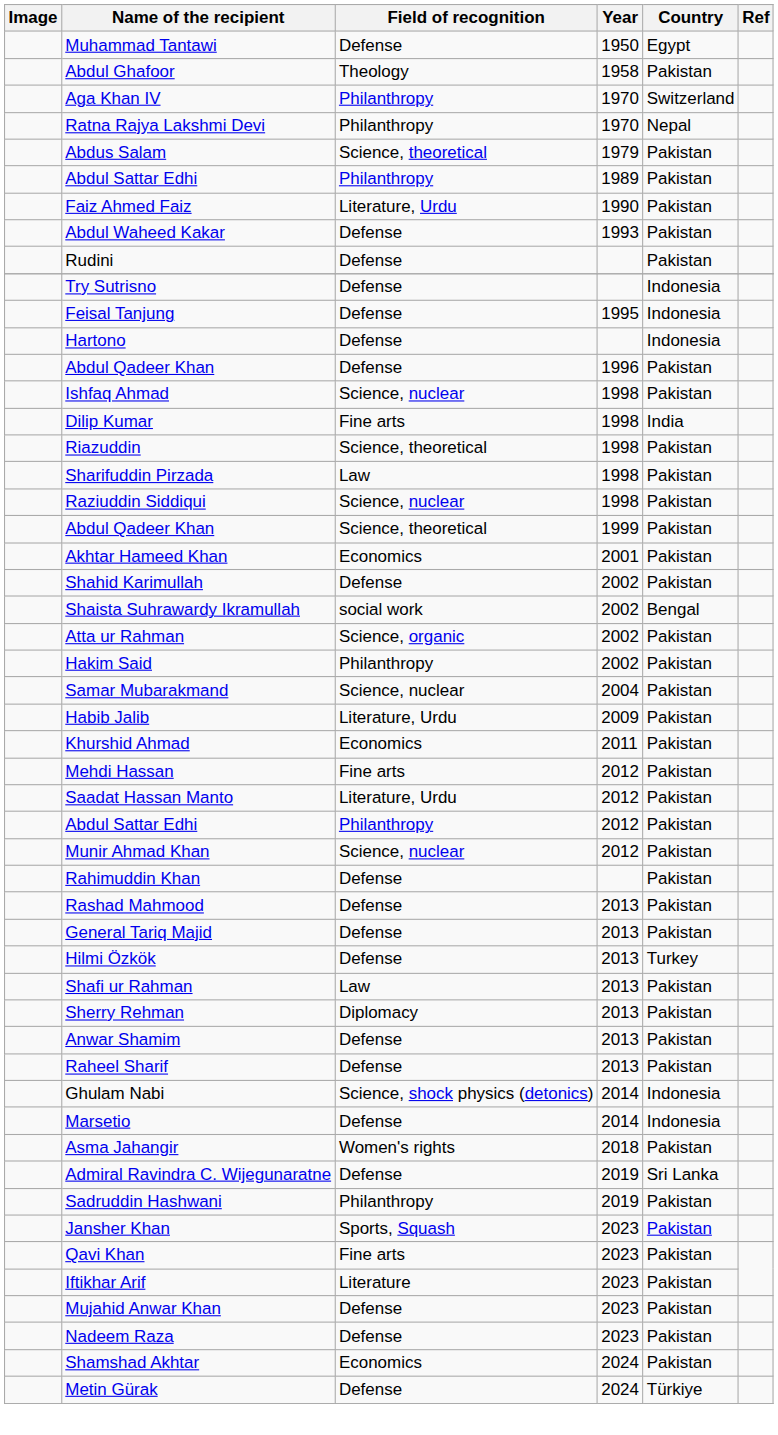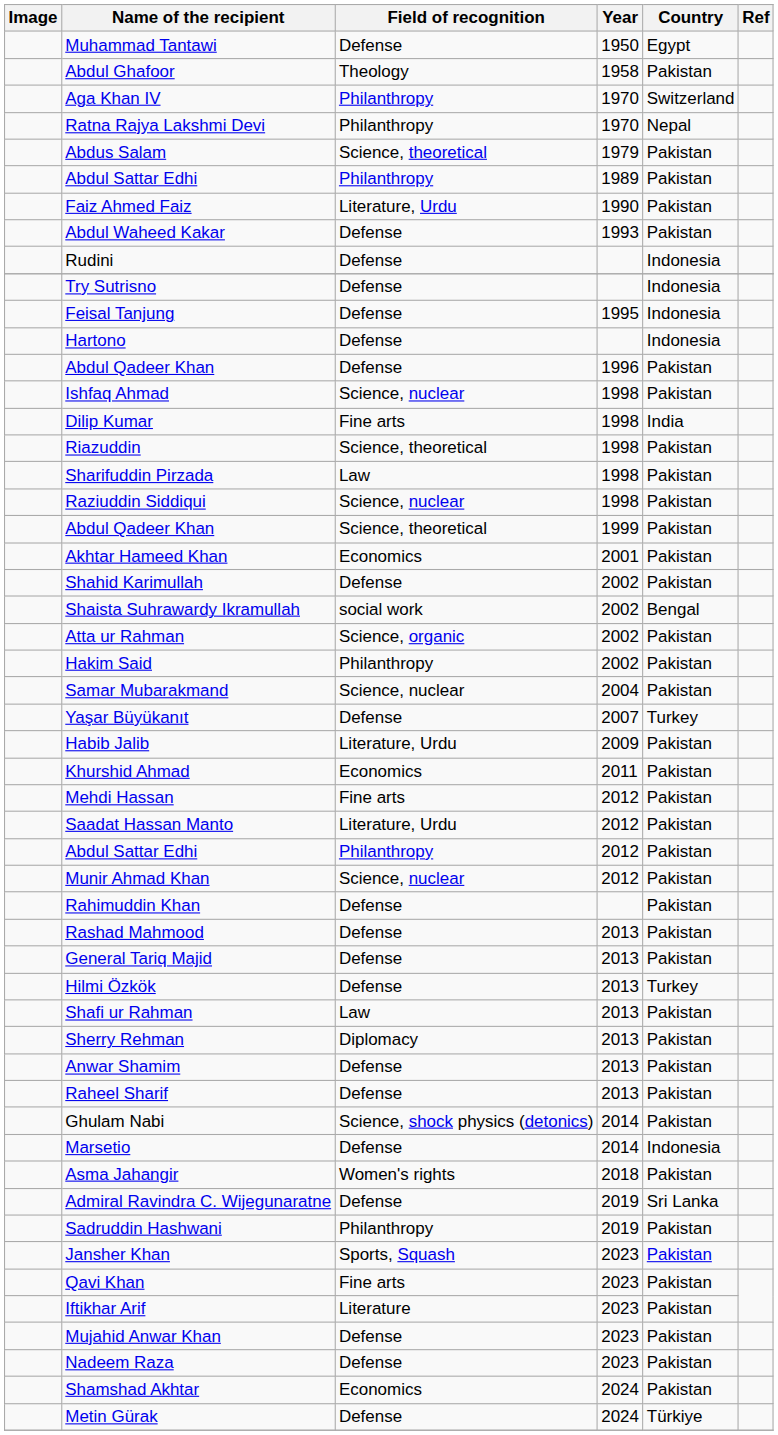Rudini | Country: Pakistan -> Indonesia
+ row: Yaşar Büyükanıt | Defense | 2007 | Turkey
Ghulam Nabi | Country: Indonesia -> Pakistan
